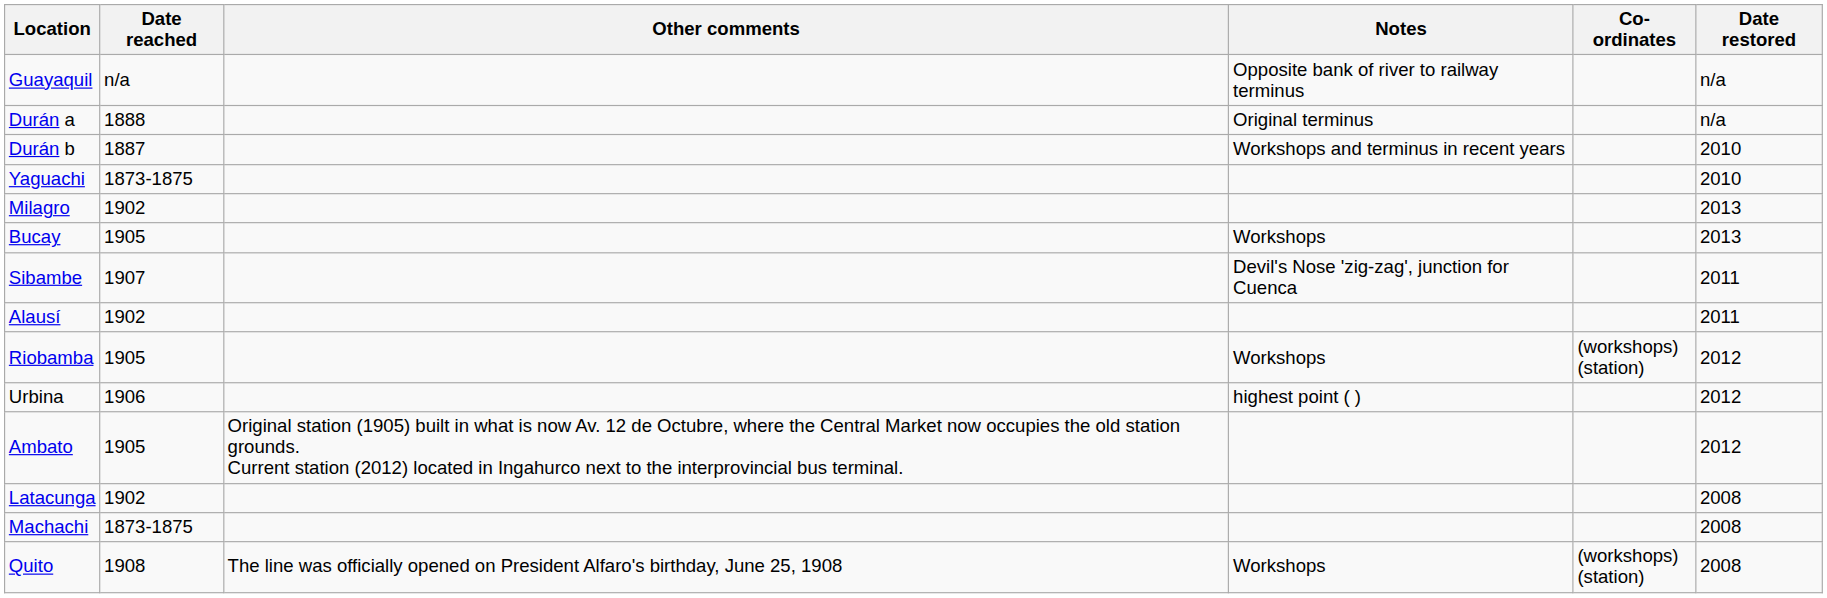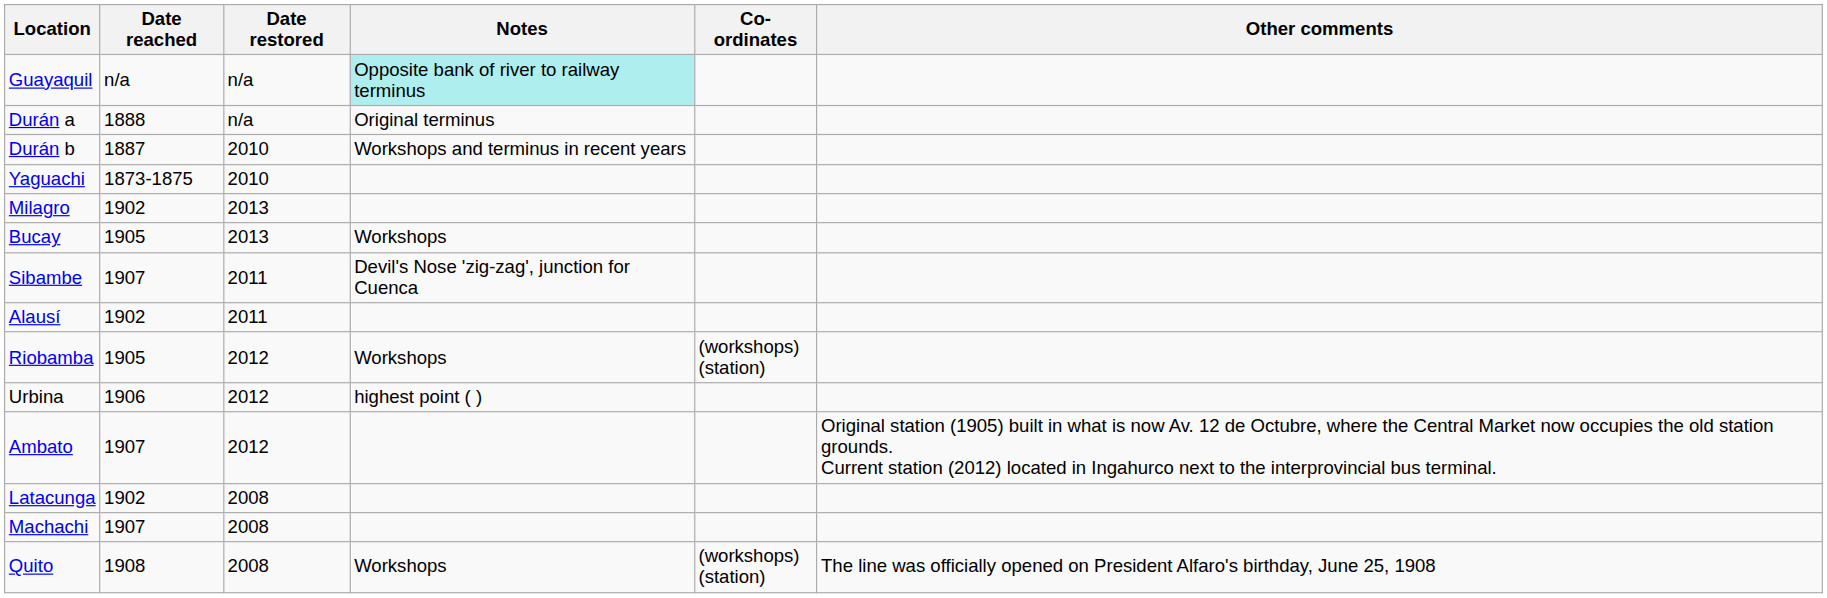columns swapped: Date restored <-> Other comments
Guayaquil | Notes: no background -> paleturquoise background
Ambato | Date reached: 1905 -> 1907
Machachi | Date reached: 1873-1875 -> 1907
